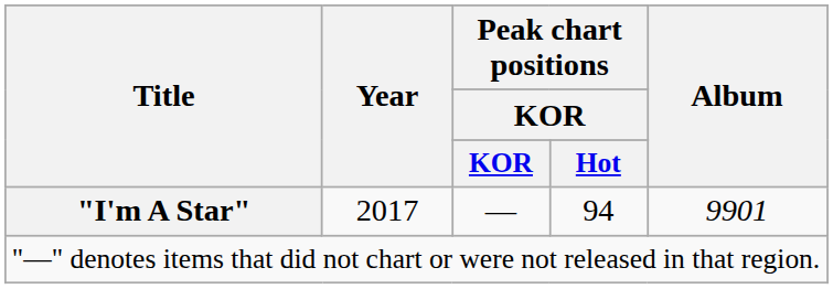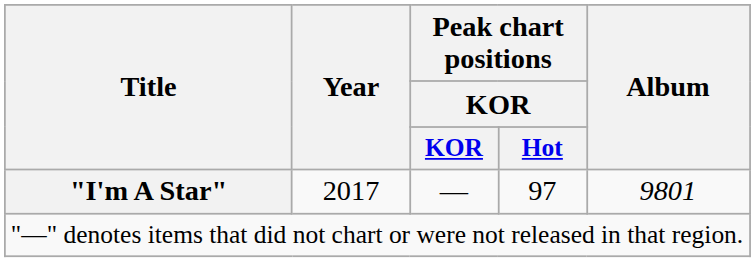"I'm A Star" | Peak chart positions / KOR / Hot: 94 -> 97
"I'm A Star" | Album: 9901 -> 9801
